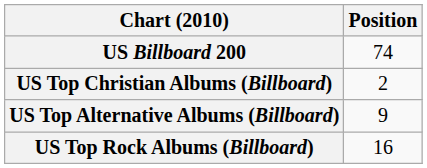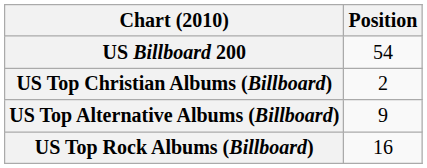US Billboard 200 | Position: 74 -> 54
